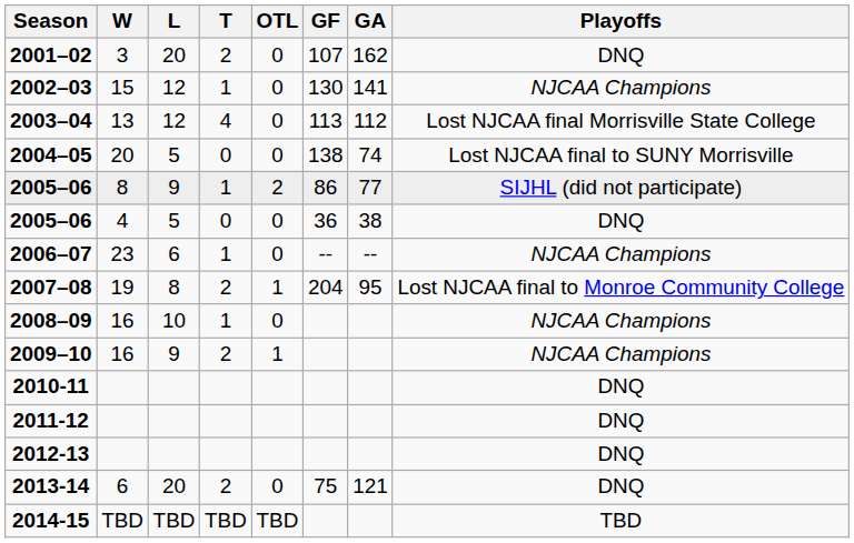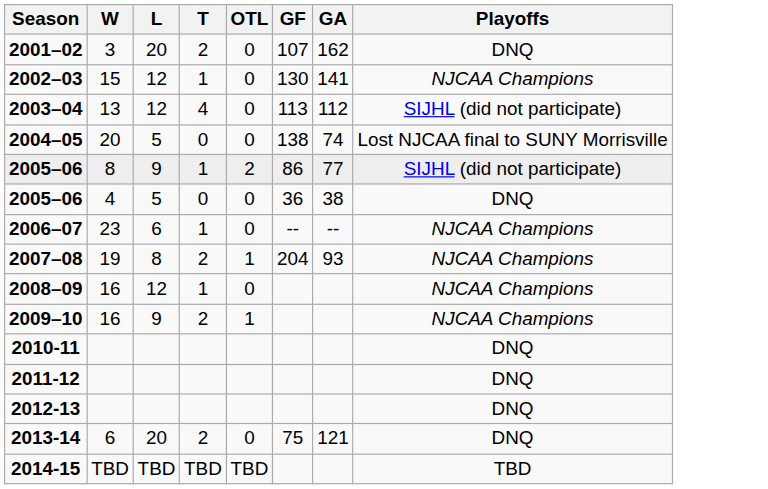2003–04 | Playoffs: Lost NJCAA final Morrisville State College -> SIJHL (did not participate)
2007–08 | GA: 95 -> 93
2007–08 | Playoffs: Lost NJCAA final to Monroe Community College -> NJCAA Champions
2008–09 | L: 10 -> 12
